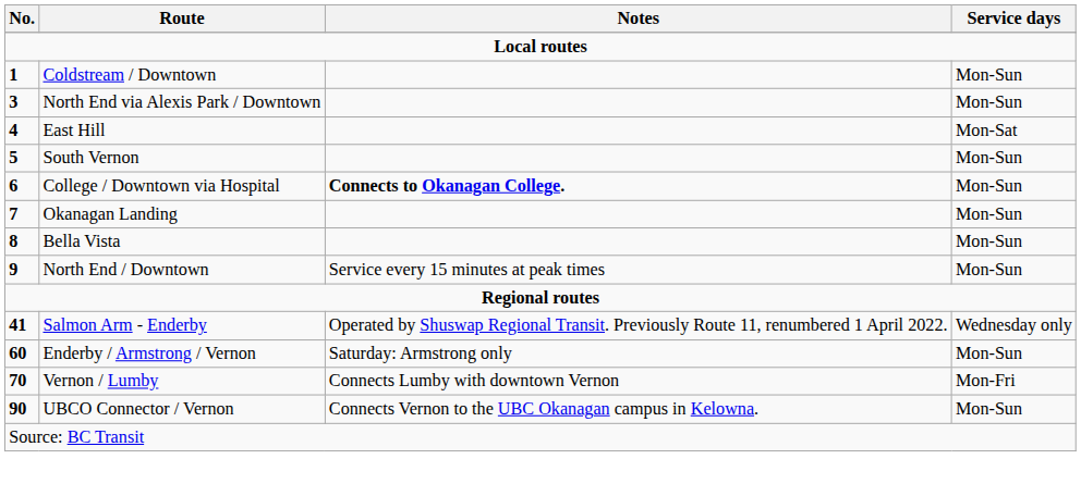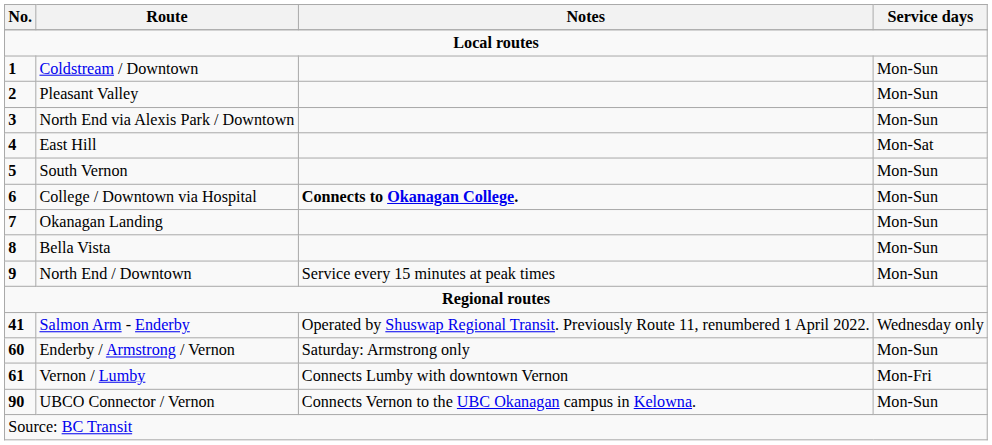+ row: 2 | Pleasant Valley | Mon-Sun
Vernon / Lumby | No.: 70 -> 61
